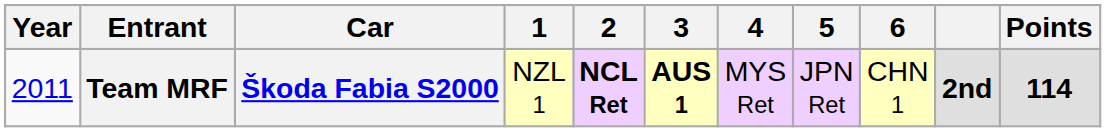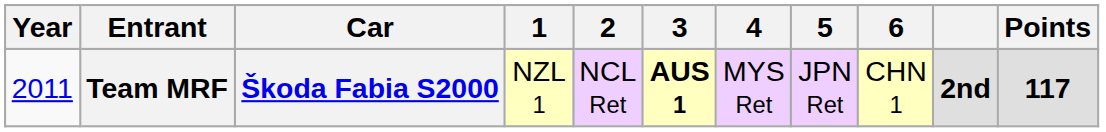Team MRF | 2: bold -> normal
Team MRF | Points: 114 -> 117
